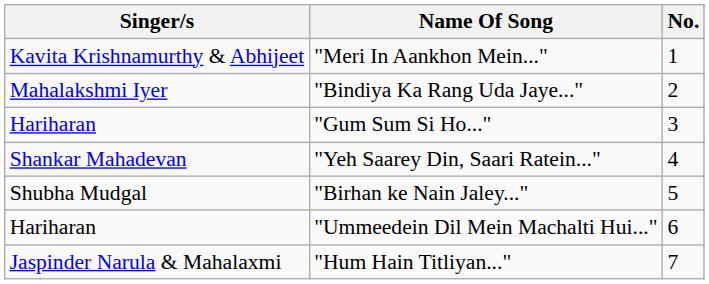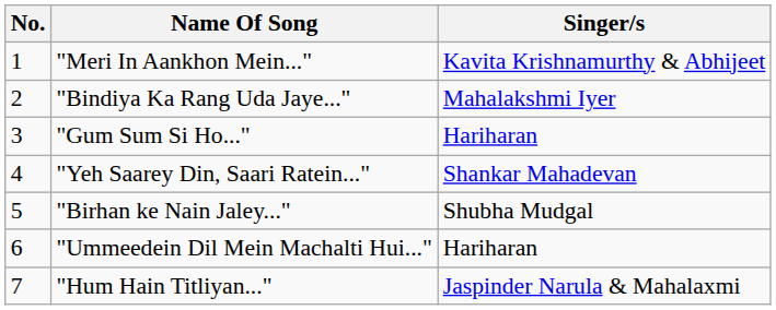columns swapped: No. <-> Singer/s
